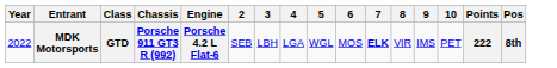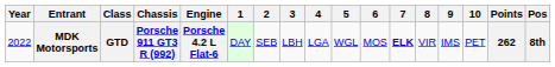+ column: 1 | DAY
MDK Motorsports | Points: 222 -> 262
